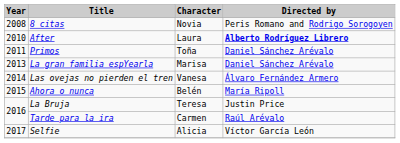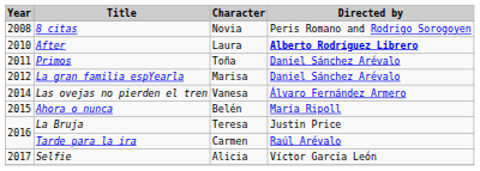La gran familia espYearla | Year: 2013 -> 2012
